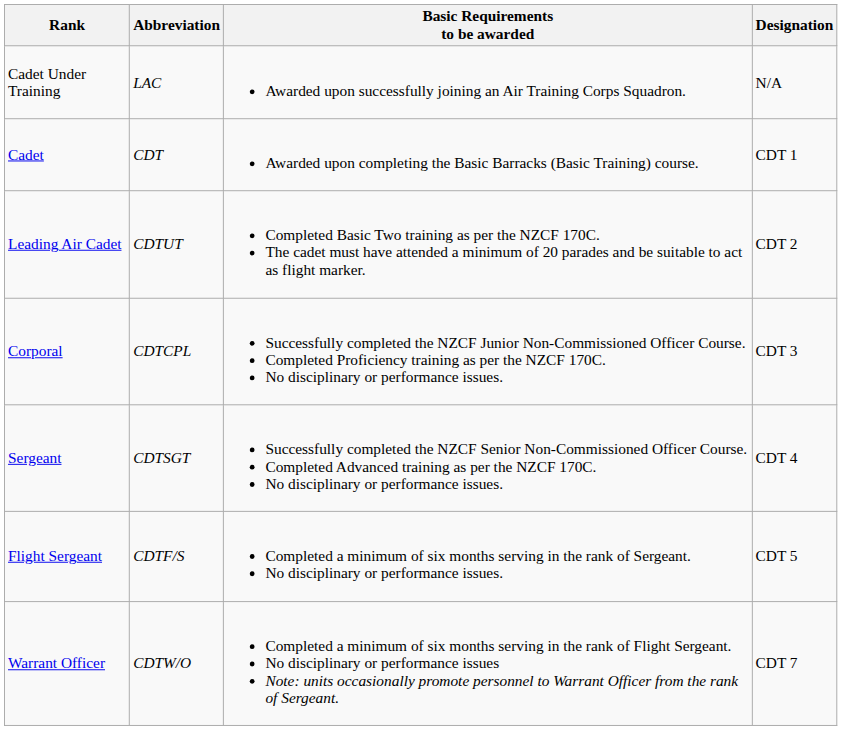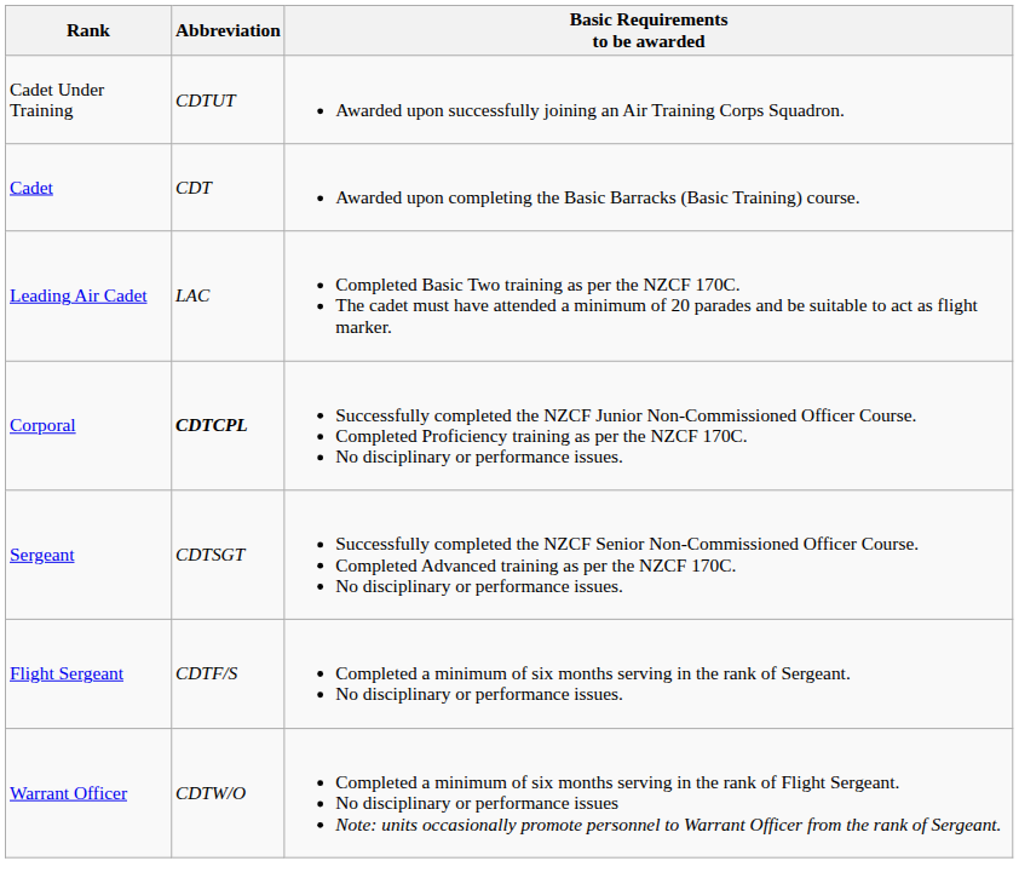- column: Designation | N/A | CDT 1 | CDT 2 | CDT 3 | CDT 4 | CDT 5 | CDT 7
Cadet Under Training | Abbreviation: LAC -> CDTUT
Leading Air Cadet | Abbreviation: CDTUT -> LAC
Corporal | Abbreviation: normal -> bold
